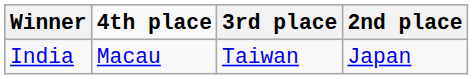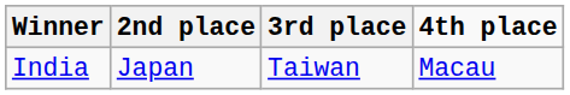columns swapped: 2nd place <-> 4th place
